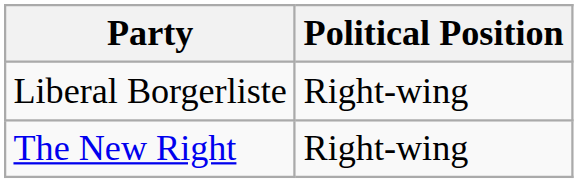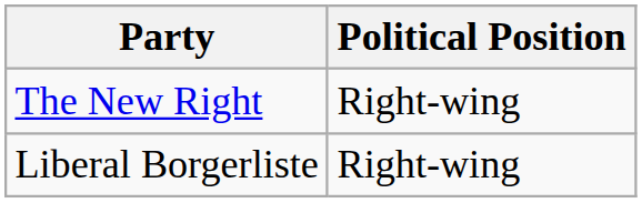rows swapped: The New Right <-> Liberal Borgerliste
